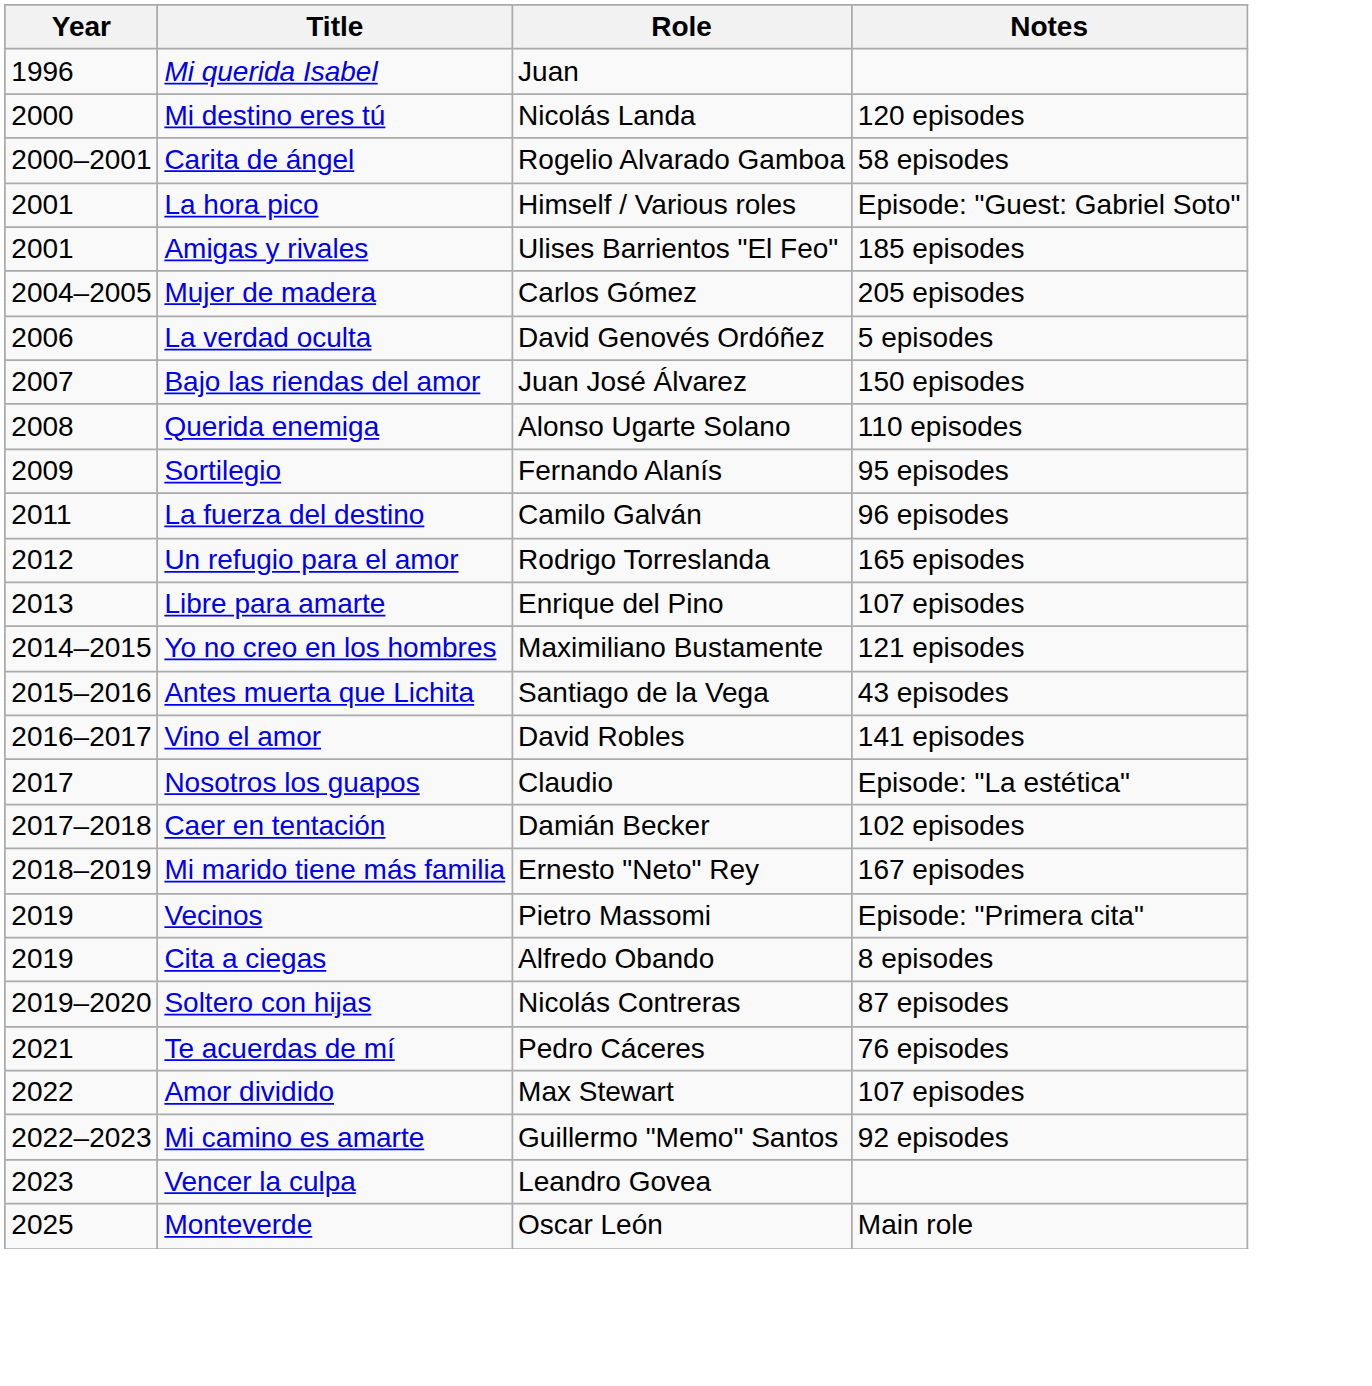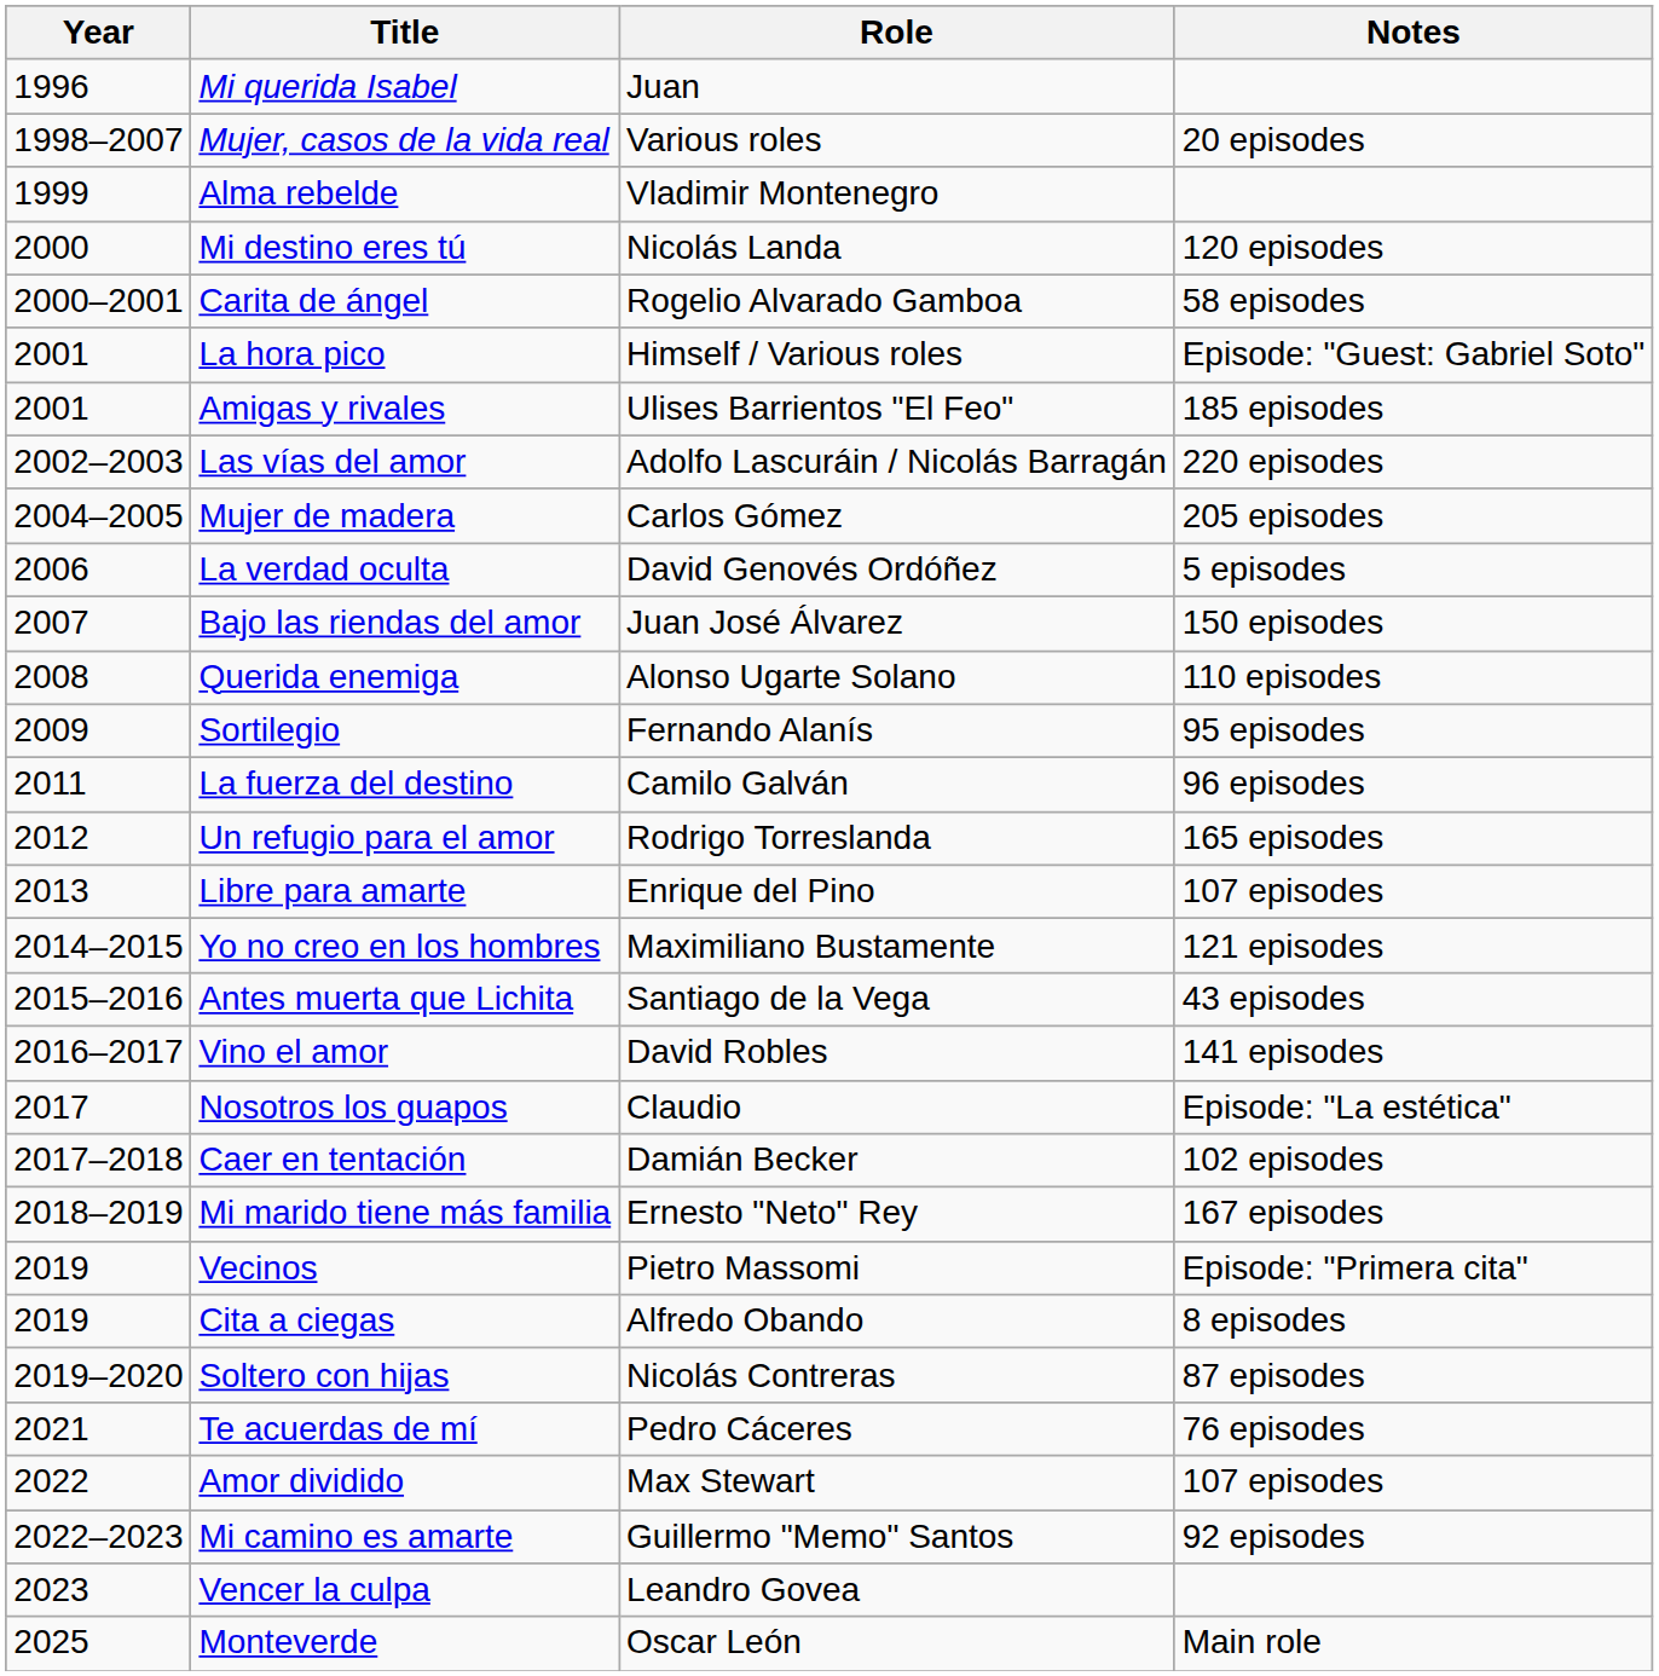+ row: 1998–2007 | Mujer, casos de la vida real | Various roles | 20 episodes
+ row: 1999 | Alma rebelde | Vladimir Montenegro
+ row: 2002–2003 | Las vías del amor | Adolfo Lascuráin / Nicolás Barragán | 220 episodes
